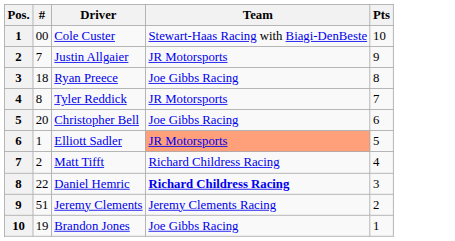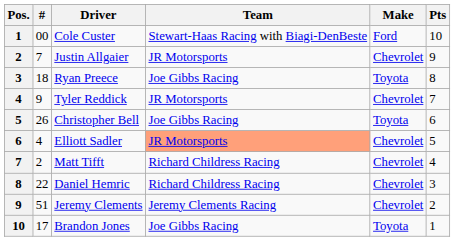+ column: Make | Ford | Chevrolet | Toyota | Chevrolet | Toyota | Chevrolet | Chevrolet | Chevrolet | Chevrolet | Toyota
Tyler Reddick | #: 8 -> 9
Christopher Bell | #: 20 -> 26
Elliott Sadler | #: 1 -> 4
Daniel Hemric | Team: bold -> normal
Brandon Jones | #: 19 -> 17
